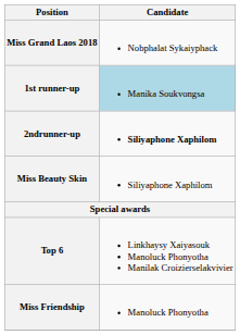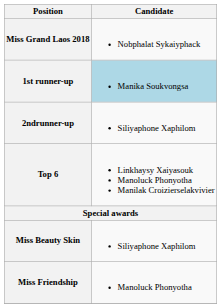2ndrunner-up | Candidate: bold -> normal
rows swapped: Top 6 <-> Miss Beauty Skin
